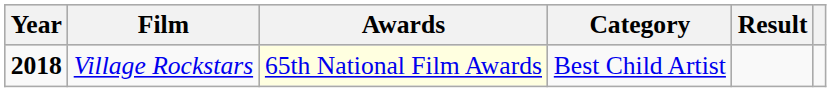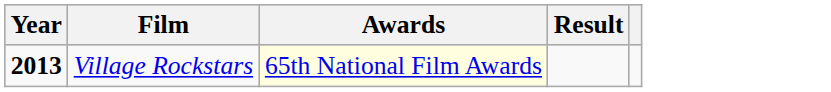- column: Category | Best Child Artist
Village Rockstars | Year: 2018 -> 2013
